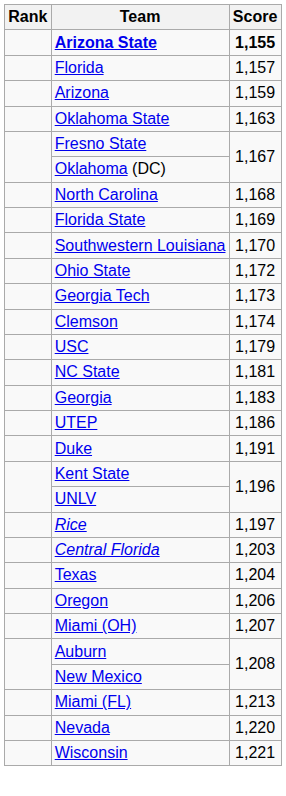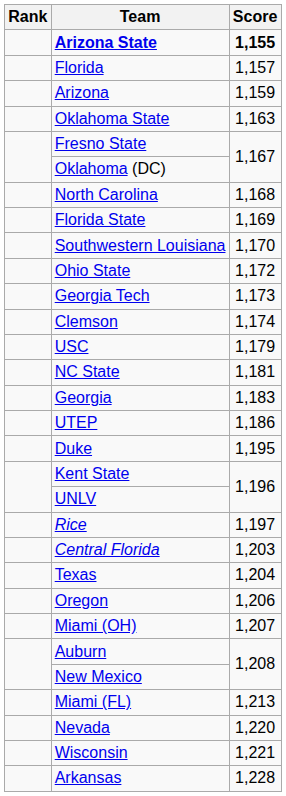Duke | Score: 1,191 -> 1,195
+ row: Arkansas | 1,228
